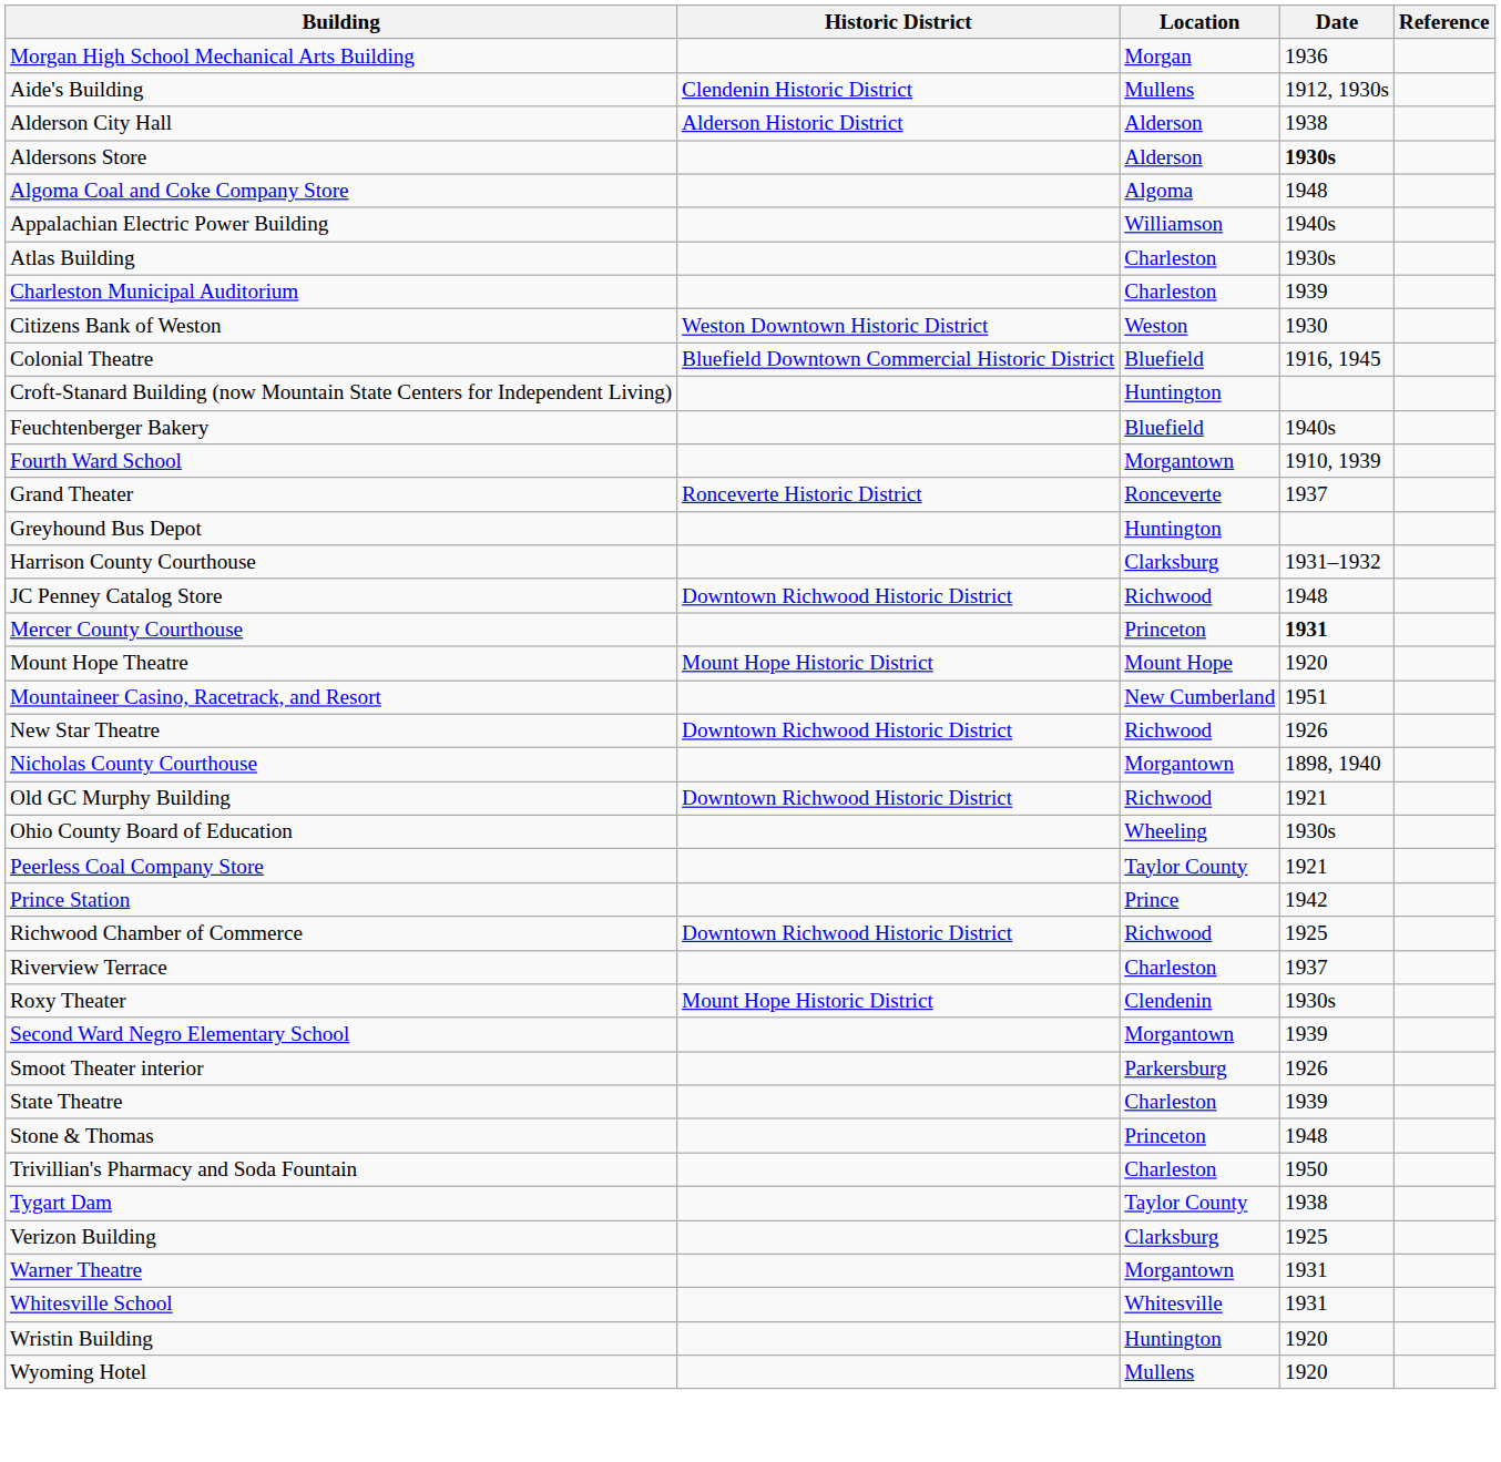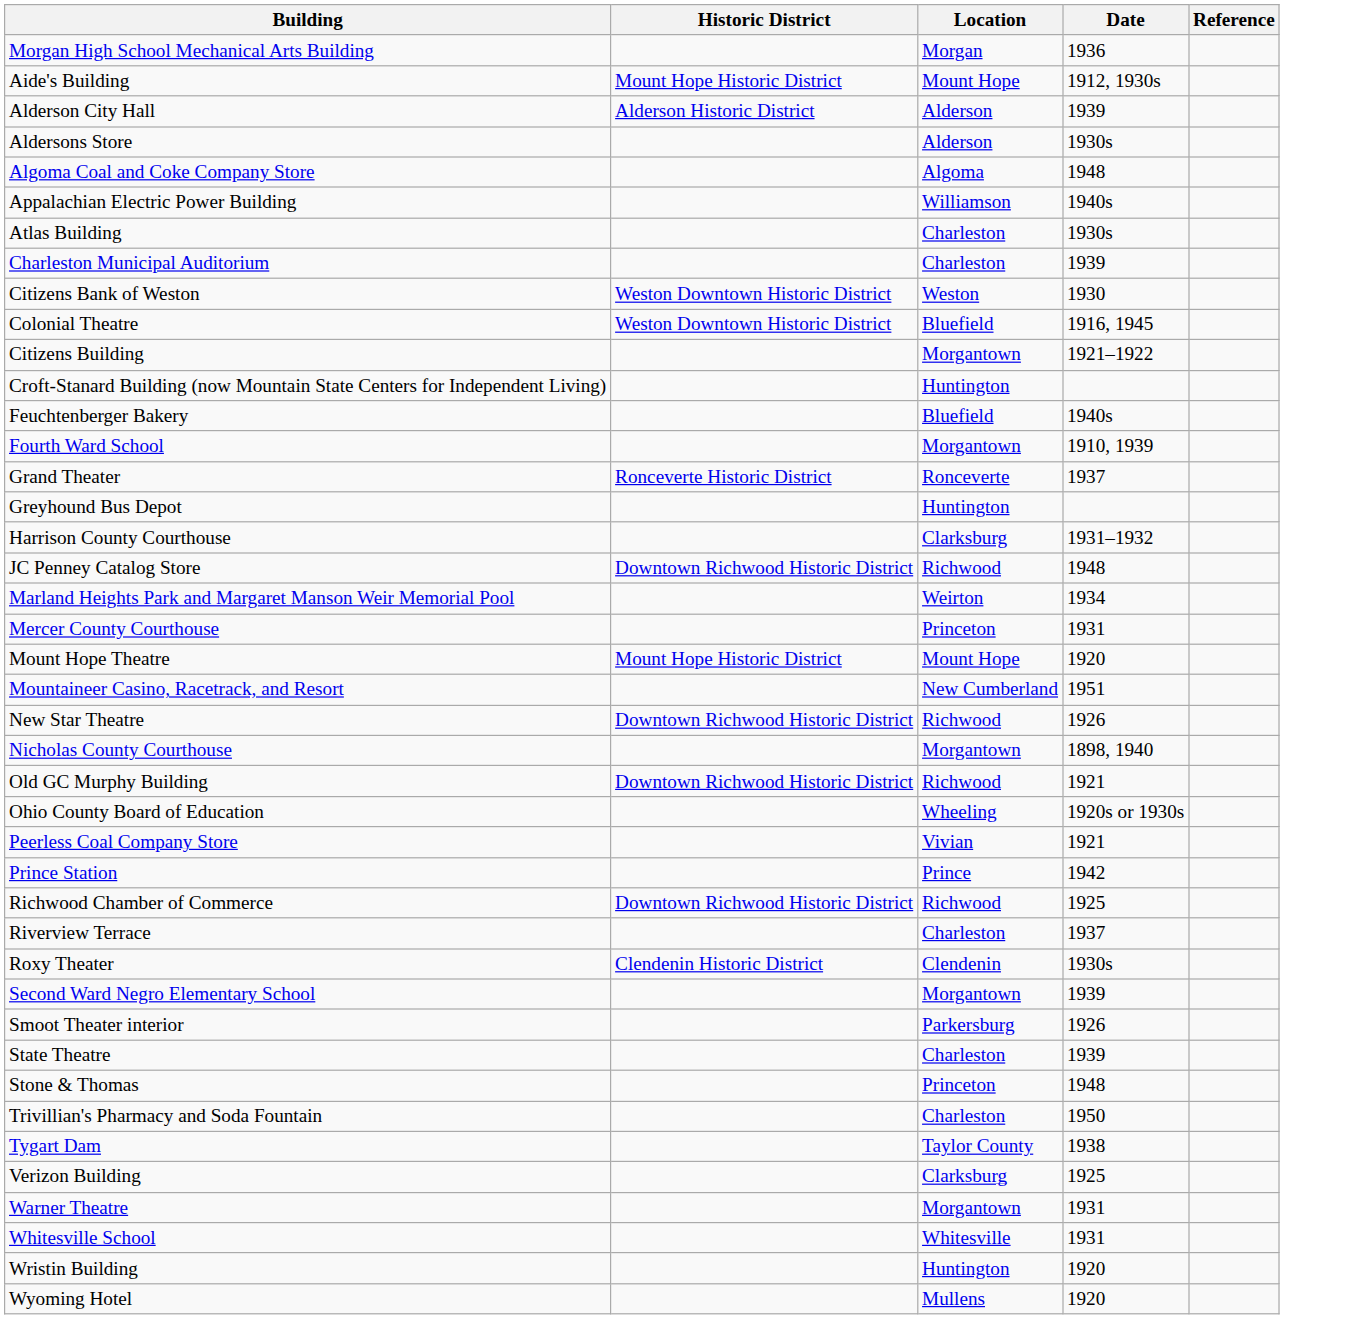Aide's Building | Historic District: Clendenin Historic District -> Mount Hope Historic District
Aide's Building | Location: Mullens -> Mount Hope
Alderson City Hall | Date: 1938 -> 1939
Aldersons Store | Date: bold -> normal
Colonial Theatre | Historic District: Bluefield Downtown Commercial Historic District -> Weston Downtown Historic District
+ row: Citizens Building | Morgantown | 1921–1922
+ row: Marland Heights Park and Margaret Manson Weir Memorial Pool | Weirton | 1934
Mercer County Courthouse | Date: bold -> normal
Ohio County Board of Education | Date: 1930s -> 1920s or 1930s
Peerless Coal Company Store | Location: Taylor County -> Vivian
Roxy Theater | Historic District: Mount Hope Historic District -> Clendenin Historic District
